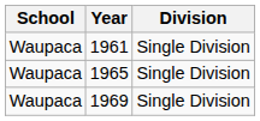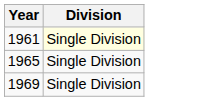- column: School | Waupaca | Waupaca | Waupaca
1961 | Division: no background -> lightyellow background
